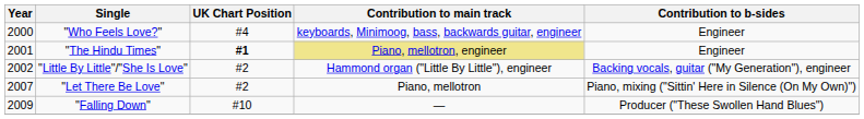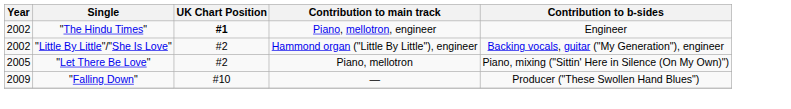- row: 2000 | "Who Feels Love?" | #4 | keyboards, Minimoog, bass, backwards guitar, engineer | Engineer
"The Hindu Times" | Year: 2001 -> 2002
"The Hindu Times" | Contribution to main track: khaki background -> no background
"Let There Be Love" | Year: 2007 -> 2005
